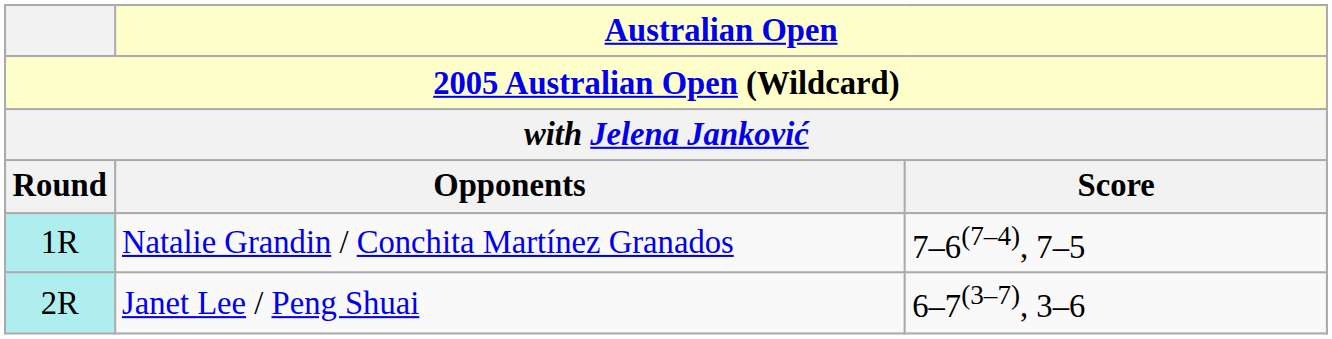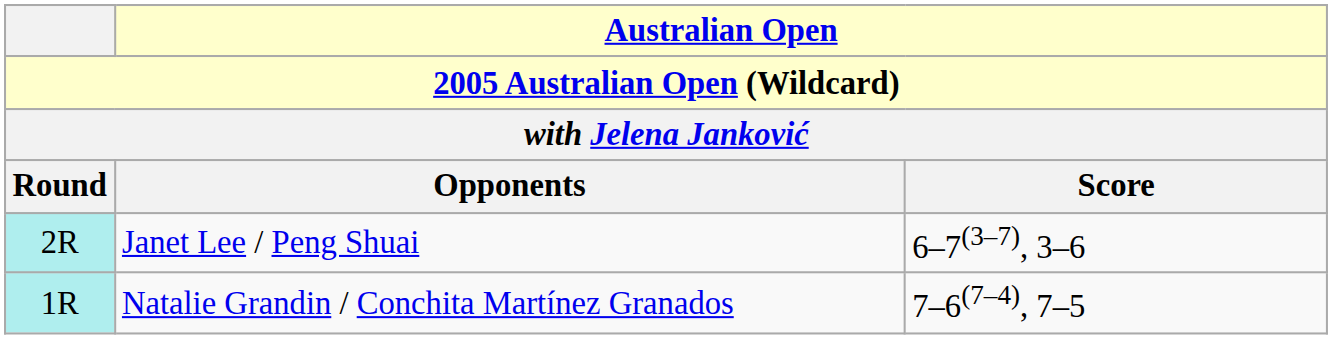rows swapped: Natalie Grandin / Conchita Martínez Granados <-> Janet Lee / Peng Shuai
